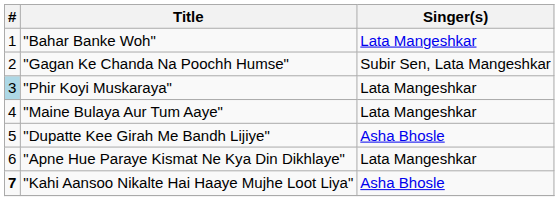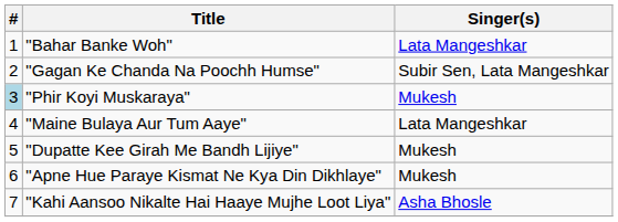"Phir Koyi Muskaraya" | Singer(s): Lata Mangeshkar -> Mukesh
"Dupatte Kee Girah Me Bandh Lijiye" | Singer(s): Asha Bhosle -> Mukesh
"Apne Hue Paraye Kismat Ne Kya Din Dikhlaye" | Singer(s): Lata Mangeshkar -> Mukesh
"Kahi Aansoo Nikalte Hai Haaye Mujhe Loot Liya" | #: bold -> normal
